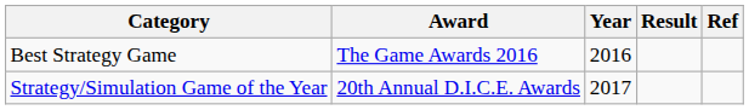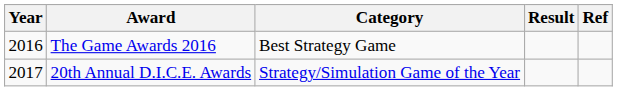columns swapped: Year <-> Category
